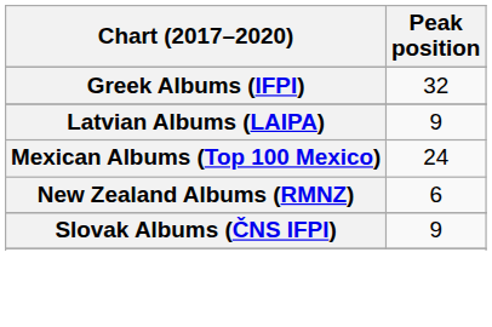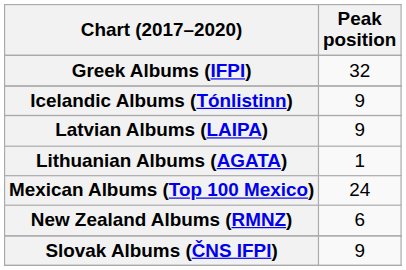+ row: Icelandic Albums (Tónlistinn) | 9
+ row: Lithuanian Albums (AGATA) | 1
